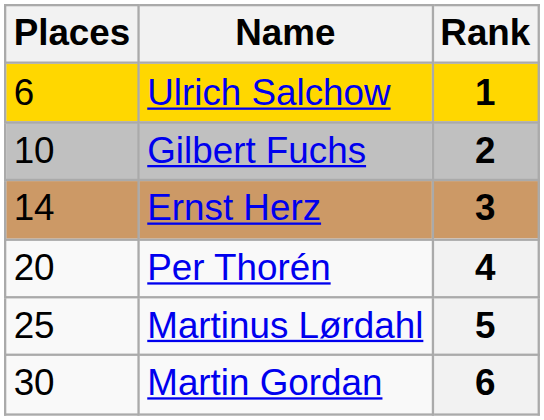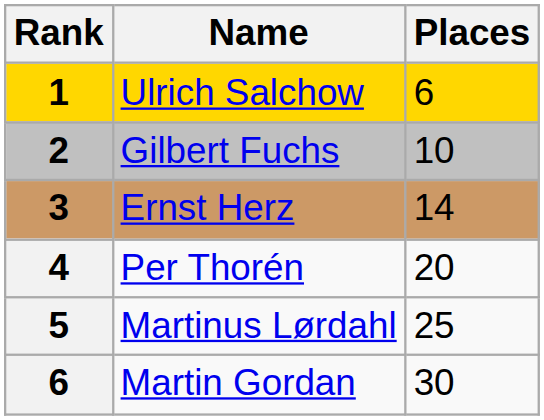columns swapped: Rank <-> Places
